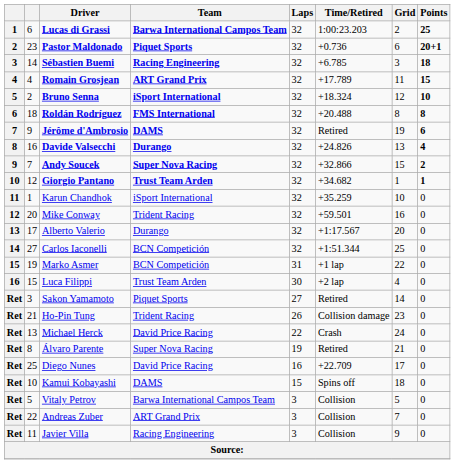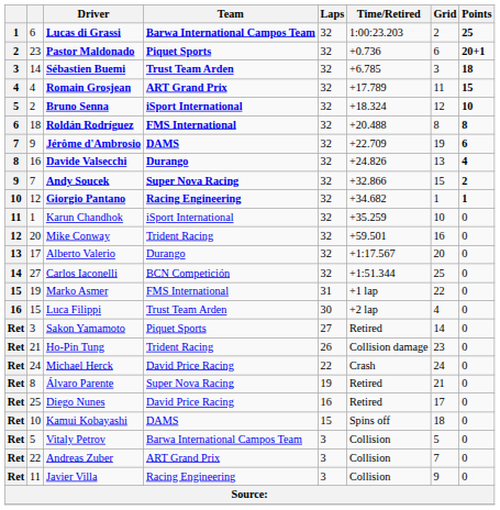Sébastien Buemi | Team: Racing Engineering -> Trust Team Arden
Jérôme d'Ambrosio | Time/Retired: Retired -> +22.709
Giorgio Pantano | Team: Trust Team Arden -> Racing Engineering
Marko Asmer | Team: BCN Competición -> FMS International
Michael Herck | column 2: 13 -> 24
Diego Nunes | Time/Retired: +22.709 -> Retired
